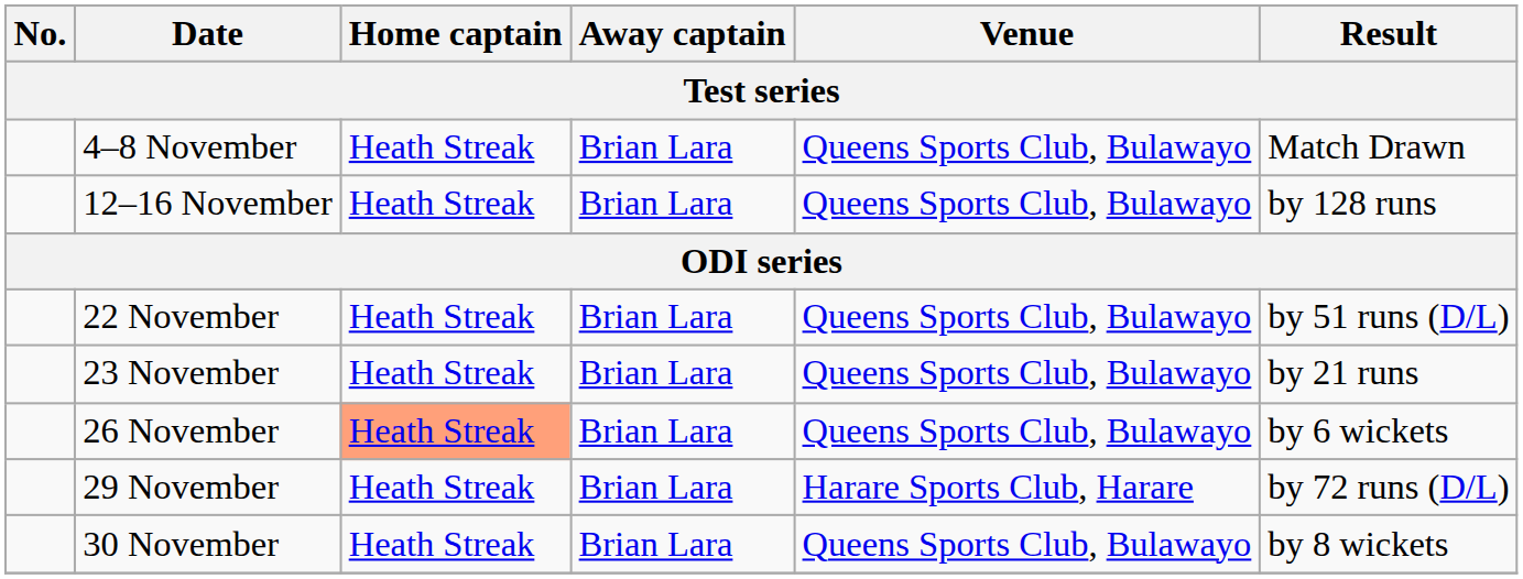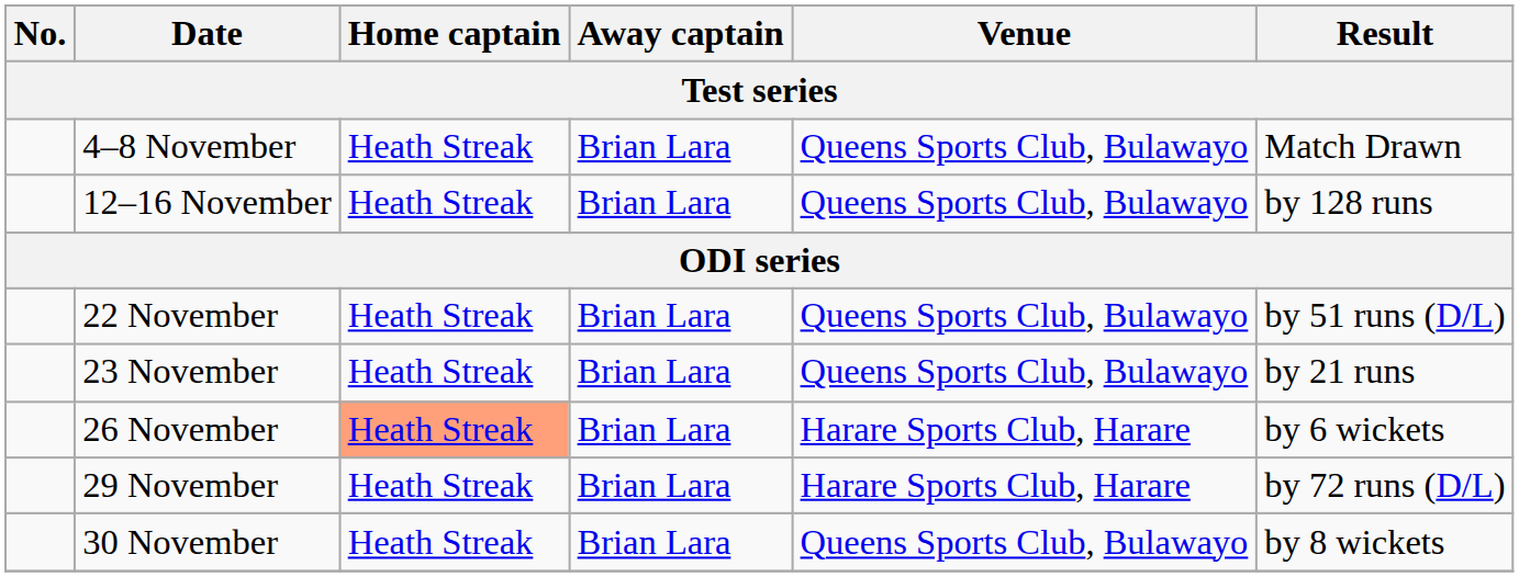26 November | Venue: Queens Sports Club, Bulawayo -> Harare Sports Club, Harare
